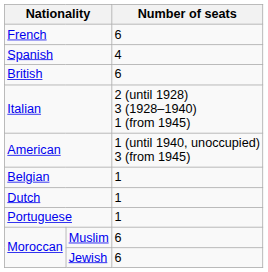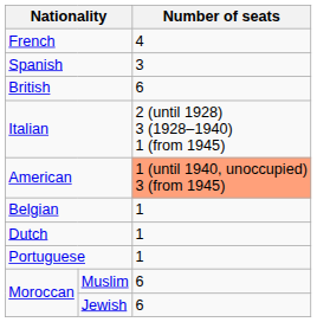French | Number of seats: 6 -> 4
Spanish | Number of seats: 4 -> 3
American | Number of seats: no background -> lightsalmon background
